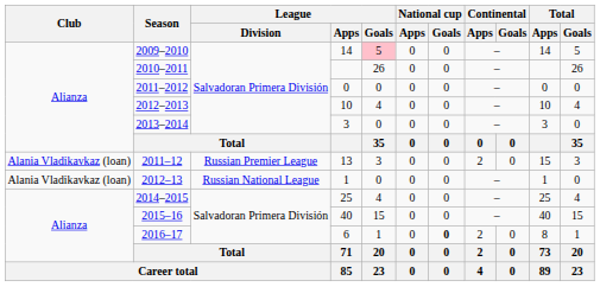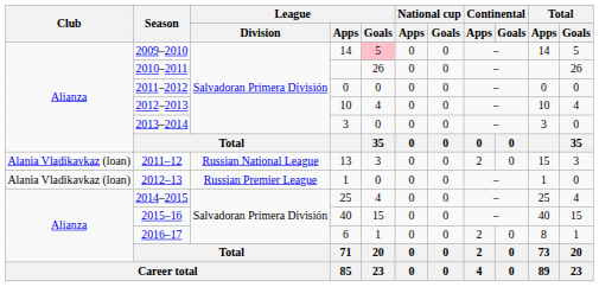2011–12 | League / Division: Russian Premier League -> Russian National League
2012–13 | League / Division: Russian National League -> Russian Premier League
2016–17 | National cup / Goals: bold -> normal
